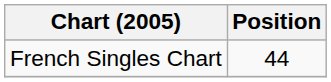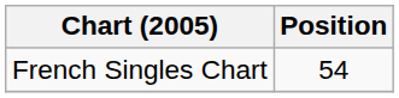French Singles Chart | Position: 44 -> 54
